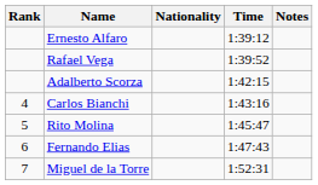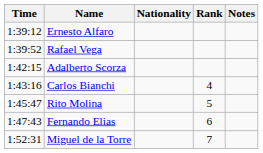columns swapped: Rank <-> Time
